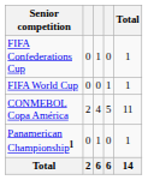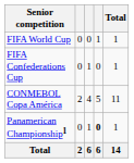rows swapped: FIFA World Cup <-> FIFA Confederations Cup
Panamerican Championship1 | column 4: normal -> bold
